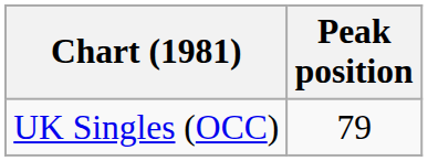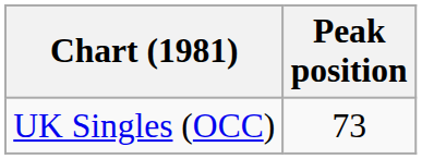UK Singles (OCC) | Peak position: 79 -> 73
